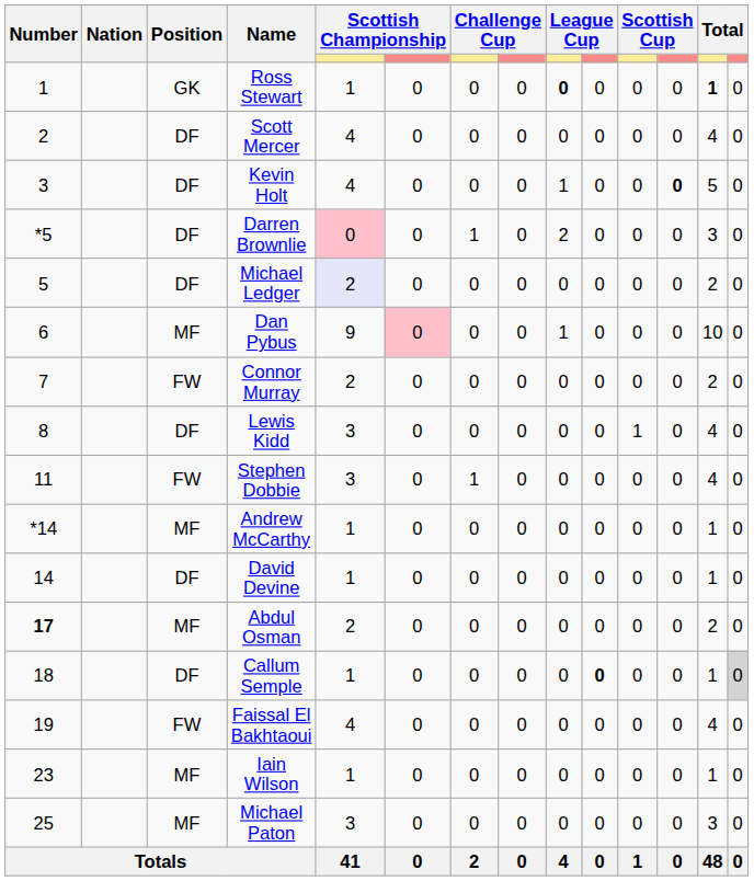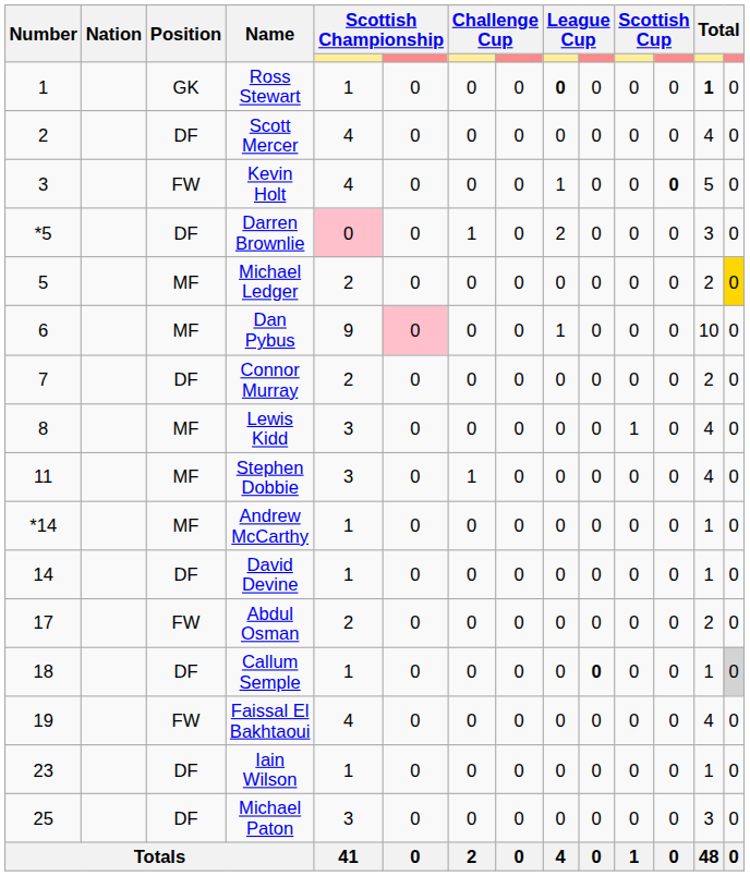Kevin Holt | Position: DF -> FW
Michael Ledger | Position: DF -> MF
Michael Ledger | column 5: lavender background -> no background
Michael Ledger | column 14: no background -> gold background
Connor Murray | Position: FW -> DF
Lewis Kidd | Position: DF -> MF
Stephen Dobbie | Position: FW -> MF
Abdul Osman | Number: bold -> normal
Abdul Osman | Position: MF -> FW
Iain Wilson | Position: MF -> DF
Michael Paton | Position: MF -> DF
